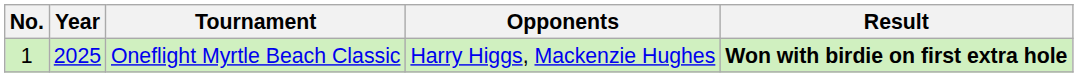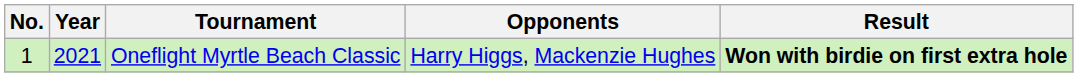Oneflight Myrtle Beach Classic | Year: 2025 -> 2021
